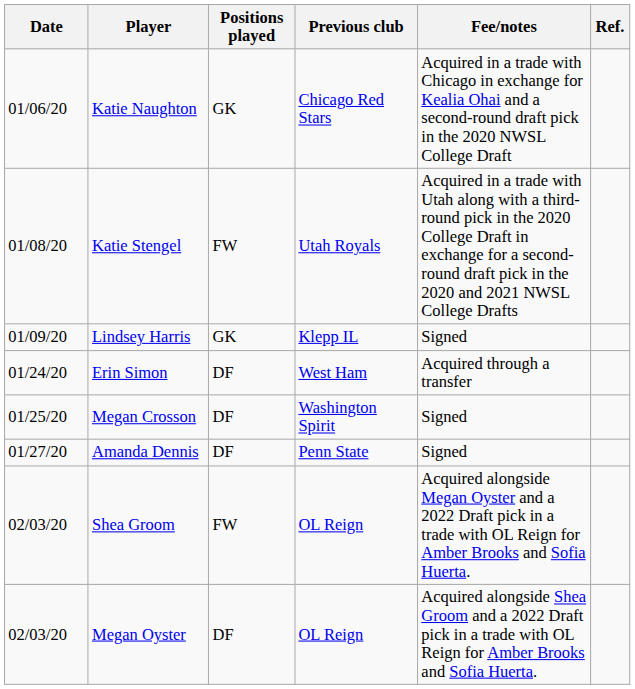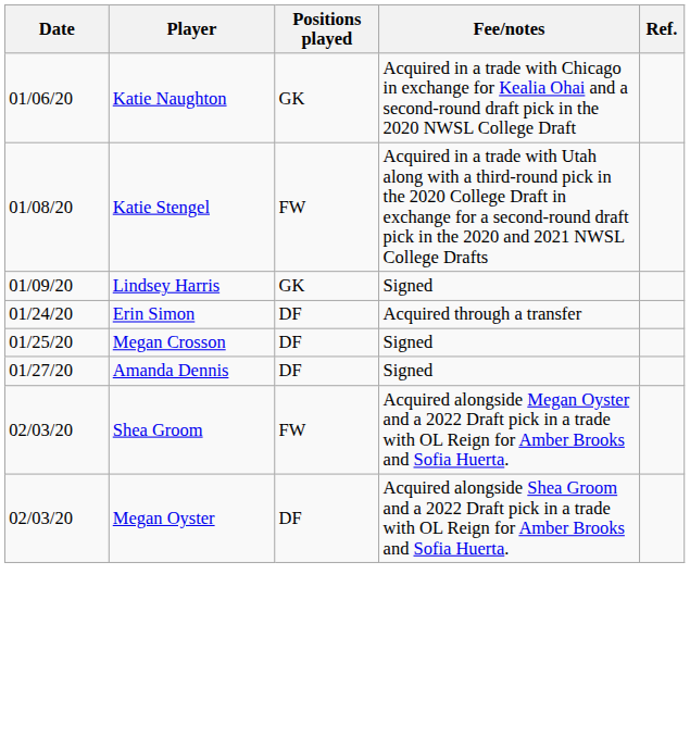- column: Previous club | Chicago Red Stars | Utah Royals | Klepp IL | West Ham | Washington Spirit | Penn State | OL Reign | OL Reign
